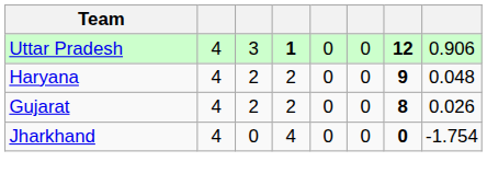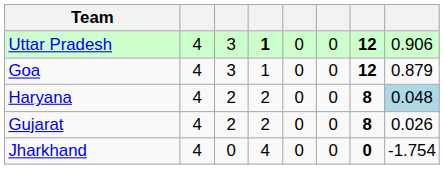+ row: Goa | 4 | 3 | 1 | 0 | 0 | 12 | 0.879
Haryana | column 7: 9 -> 8
Haryana | column 8: no background -> lightblue background
